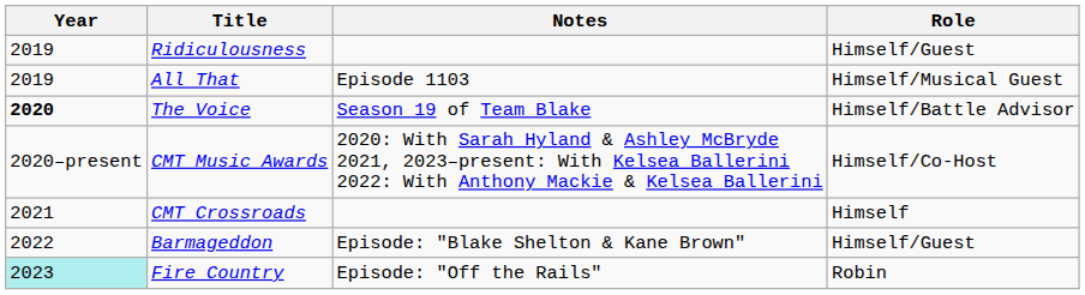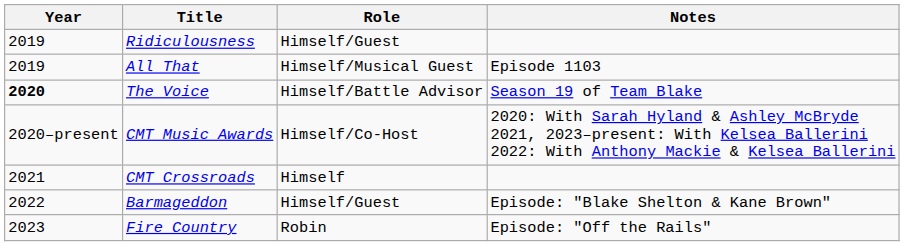columns swapped: Role <-> Notes
Fire Country | Year: paleturquoise background -> no background
